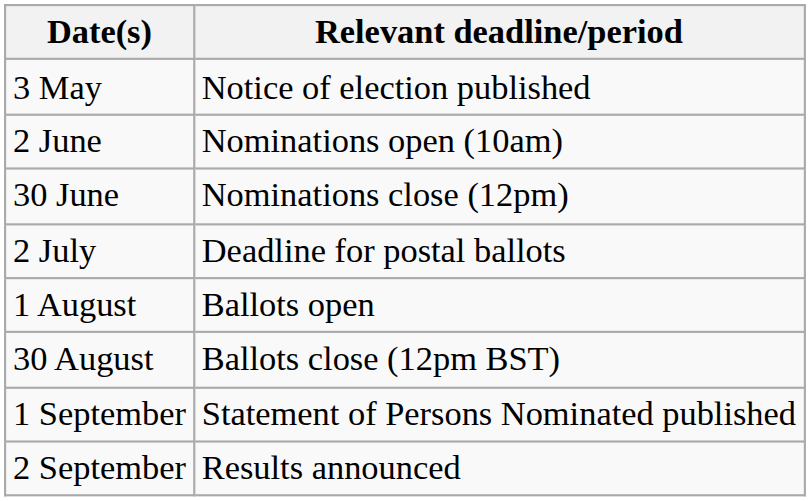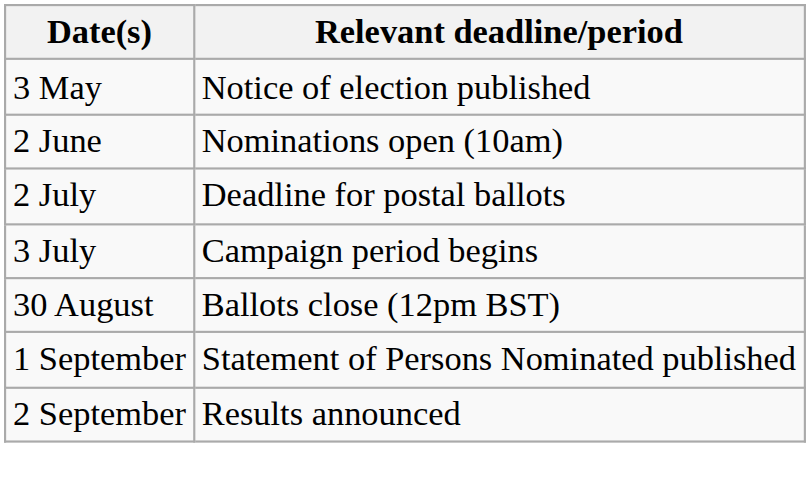- row: 30 June | Nominations close (12pm)
+ row: 3 July | Campaign period begins
- row: 1 August | Ballots open
